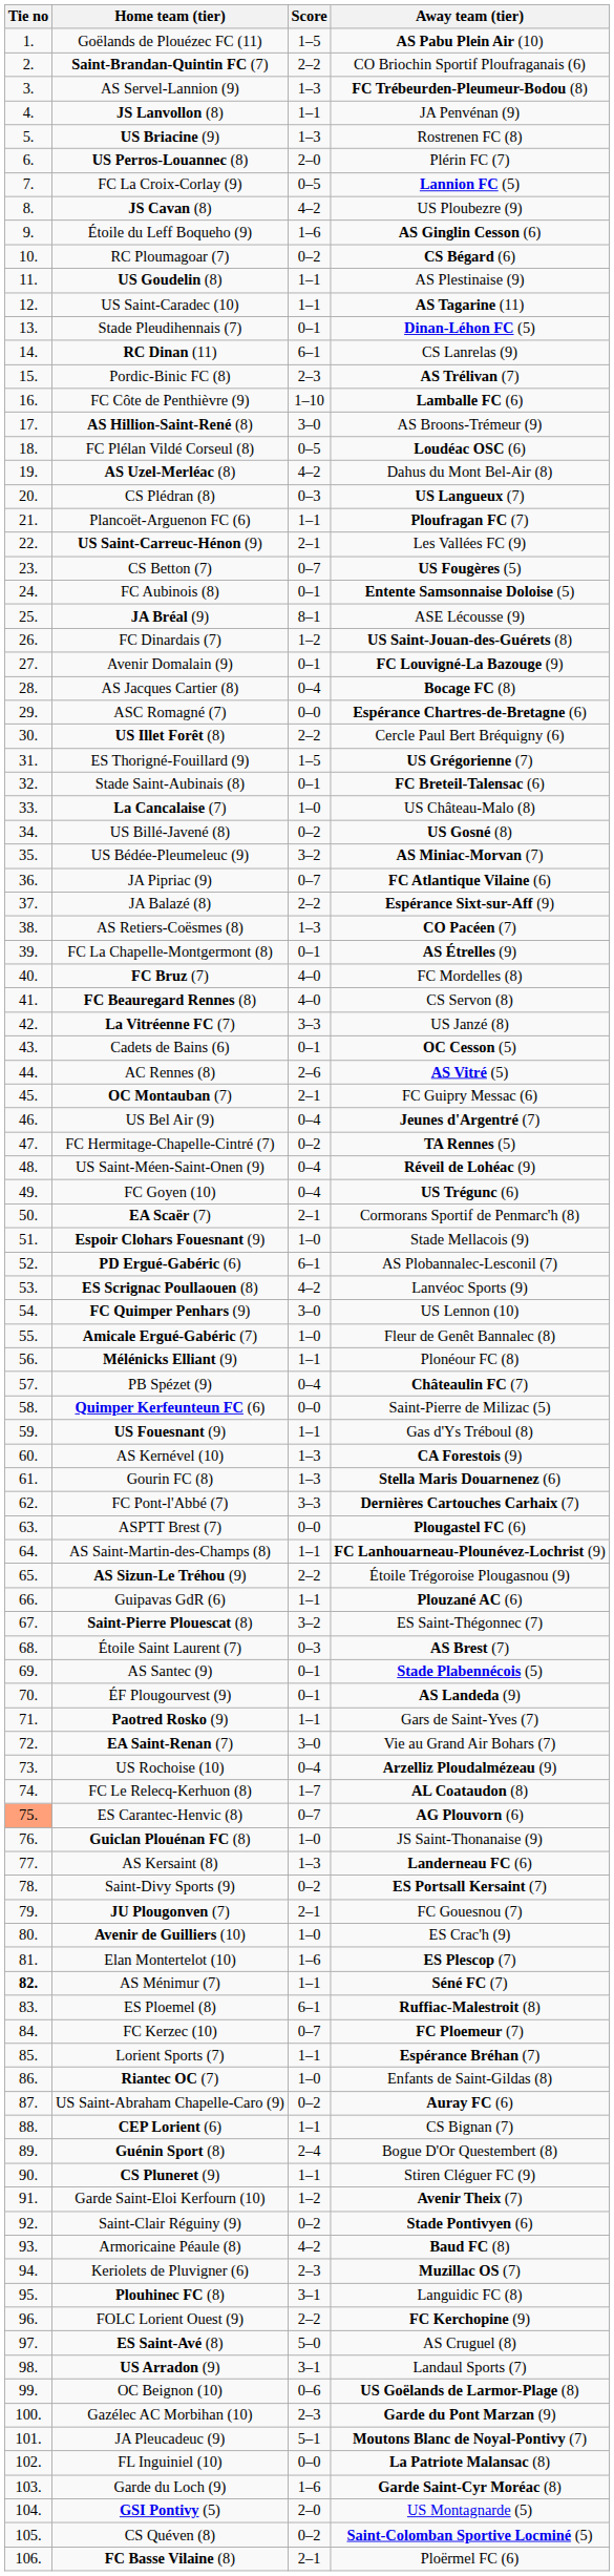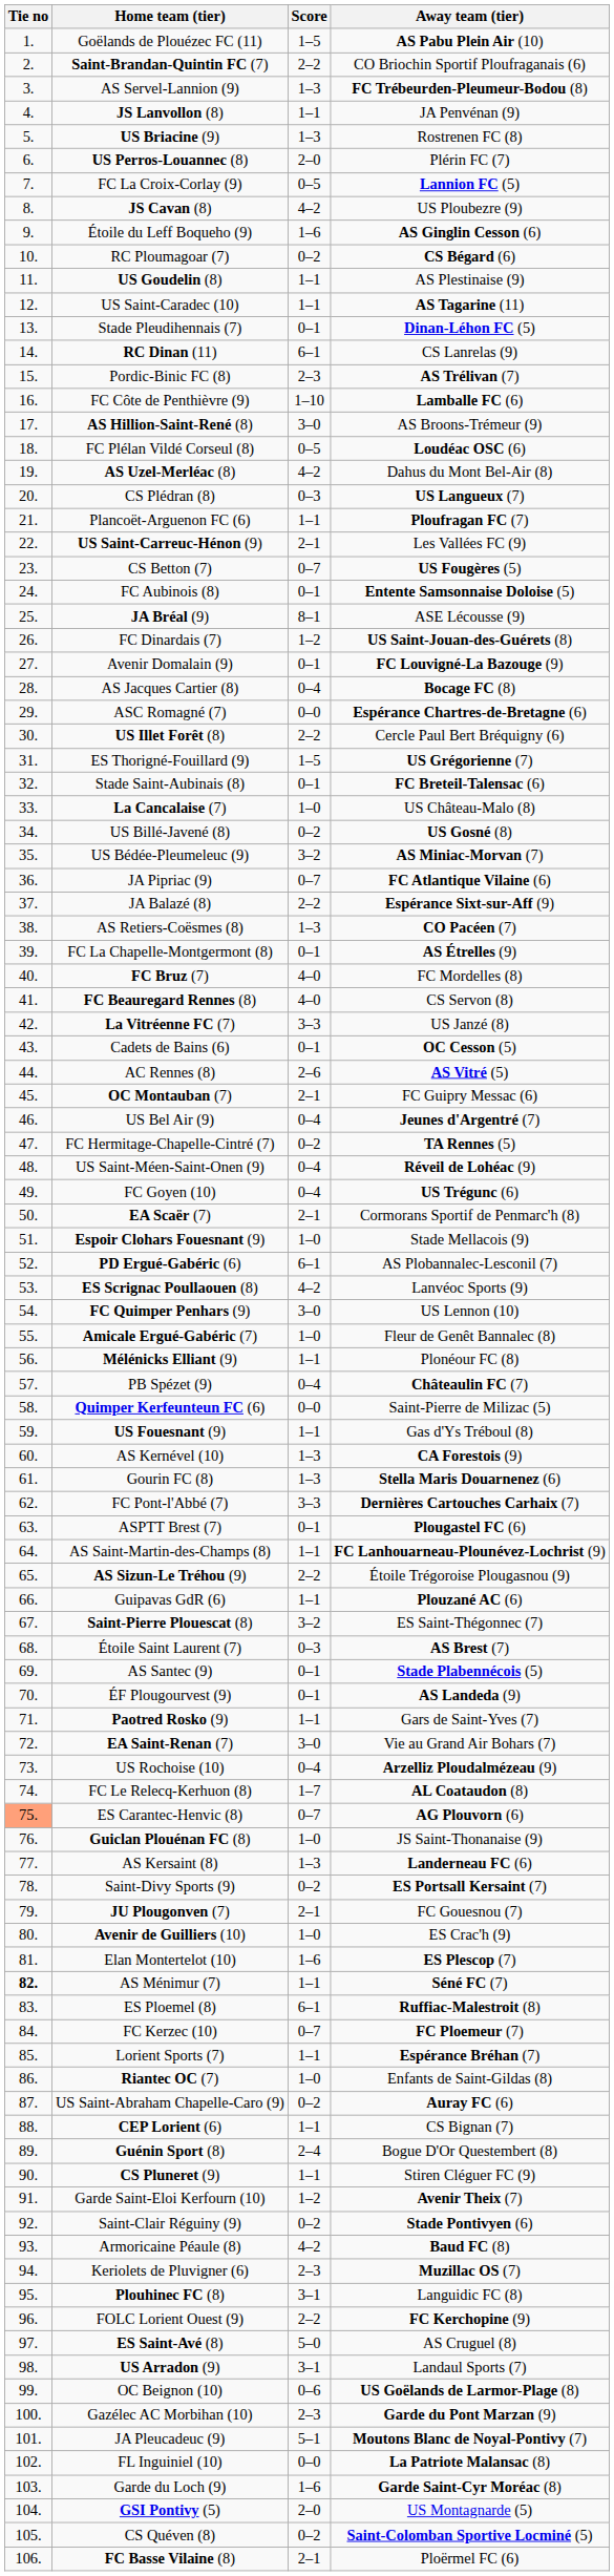ASPTT Brest (7) | Score: 0–0 -> 0–1
